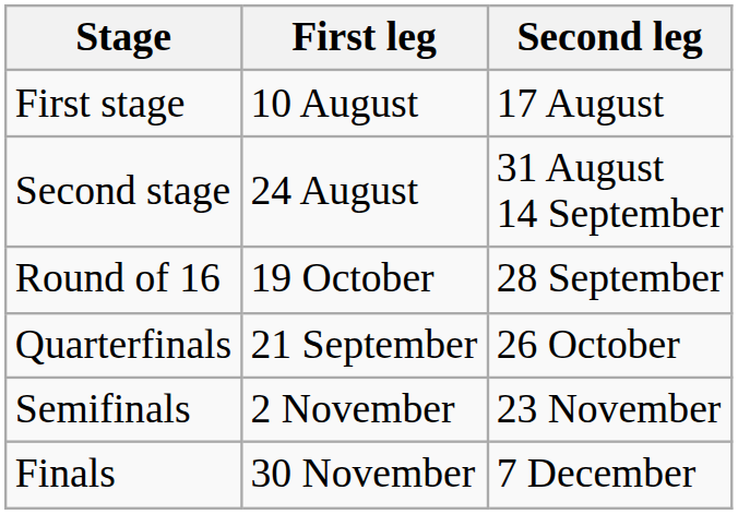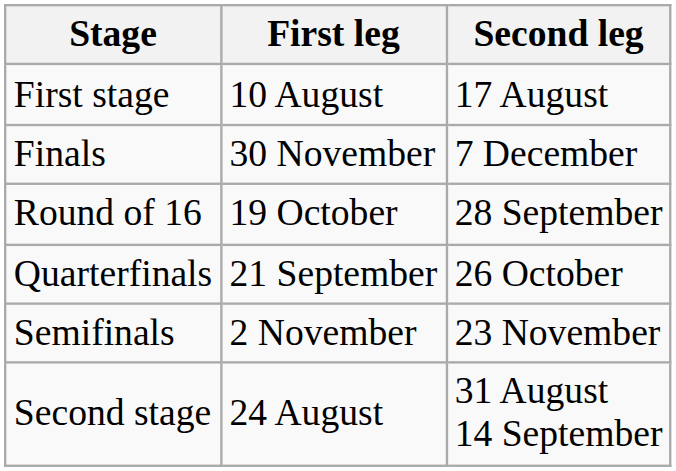rows swapped: Second stage <-> Finals
